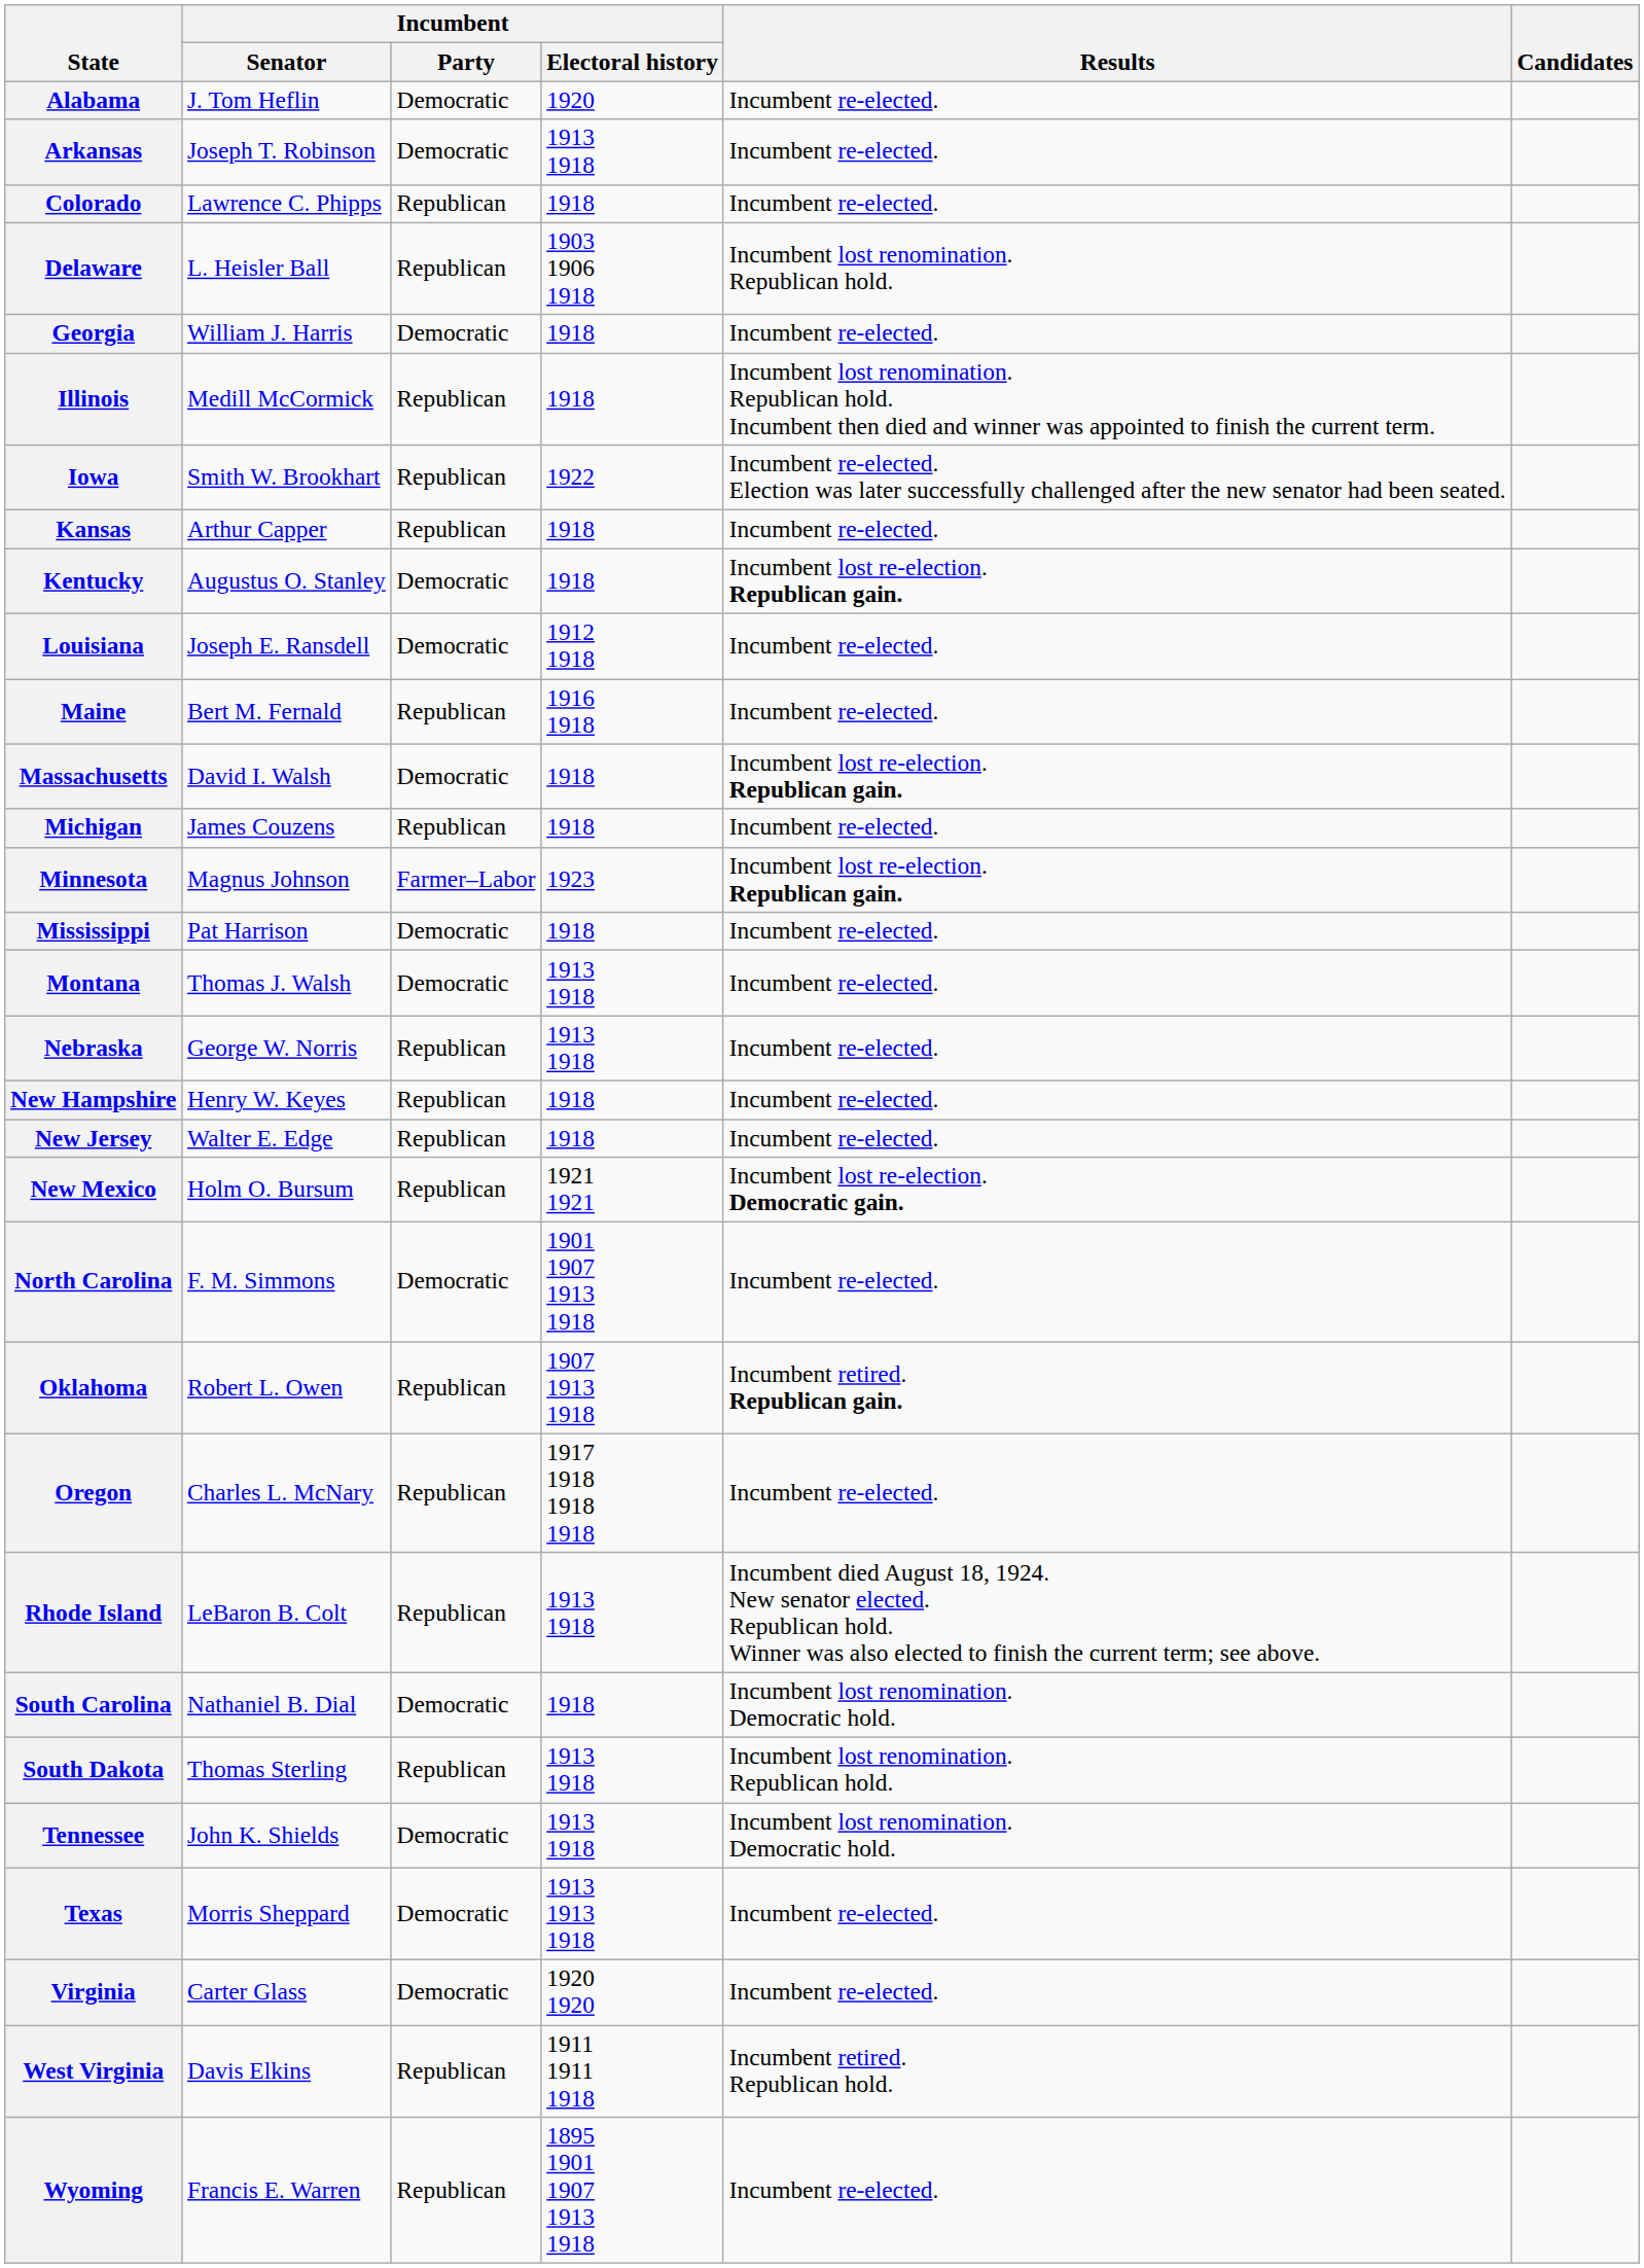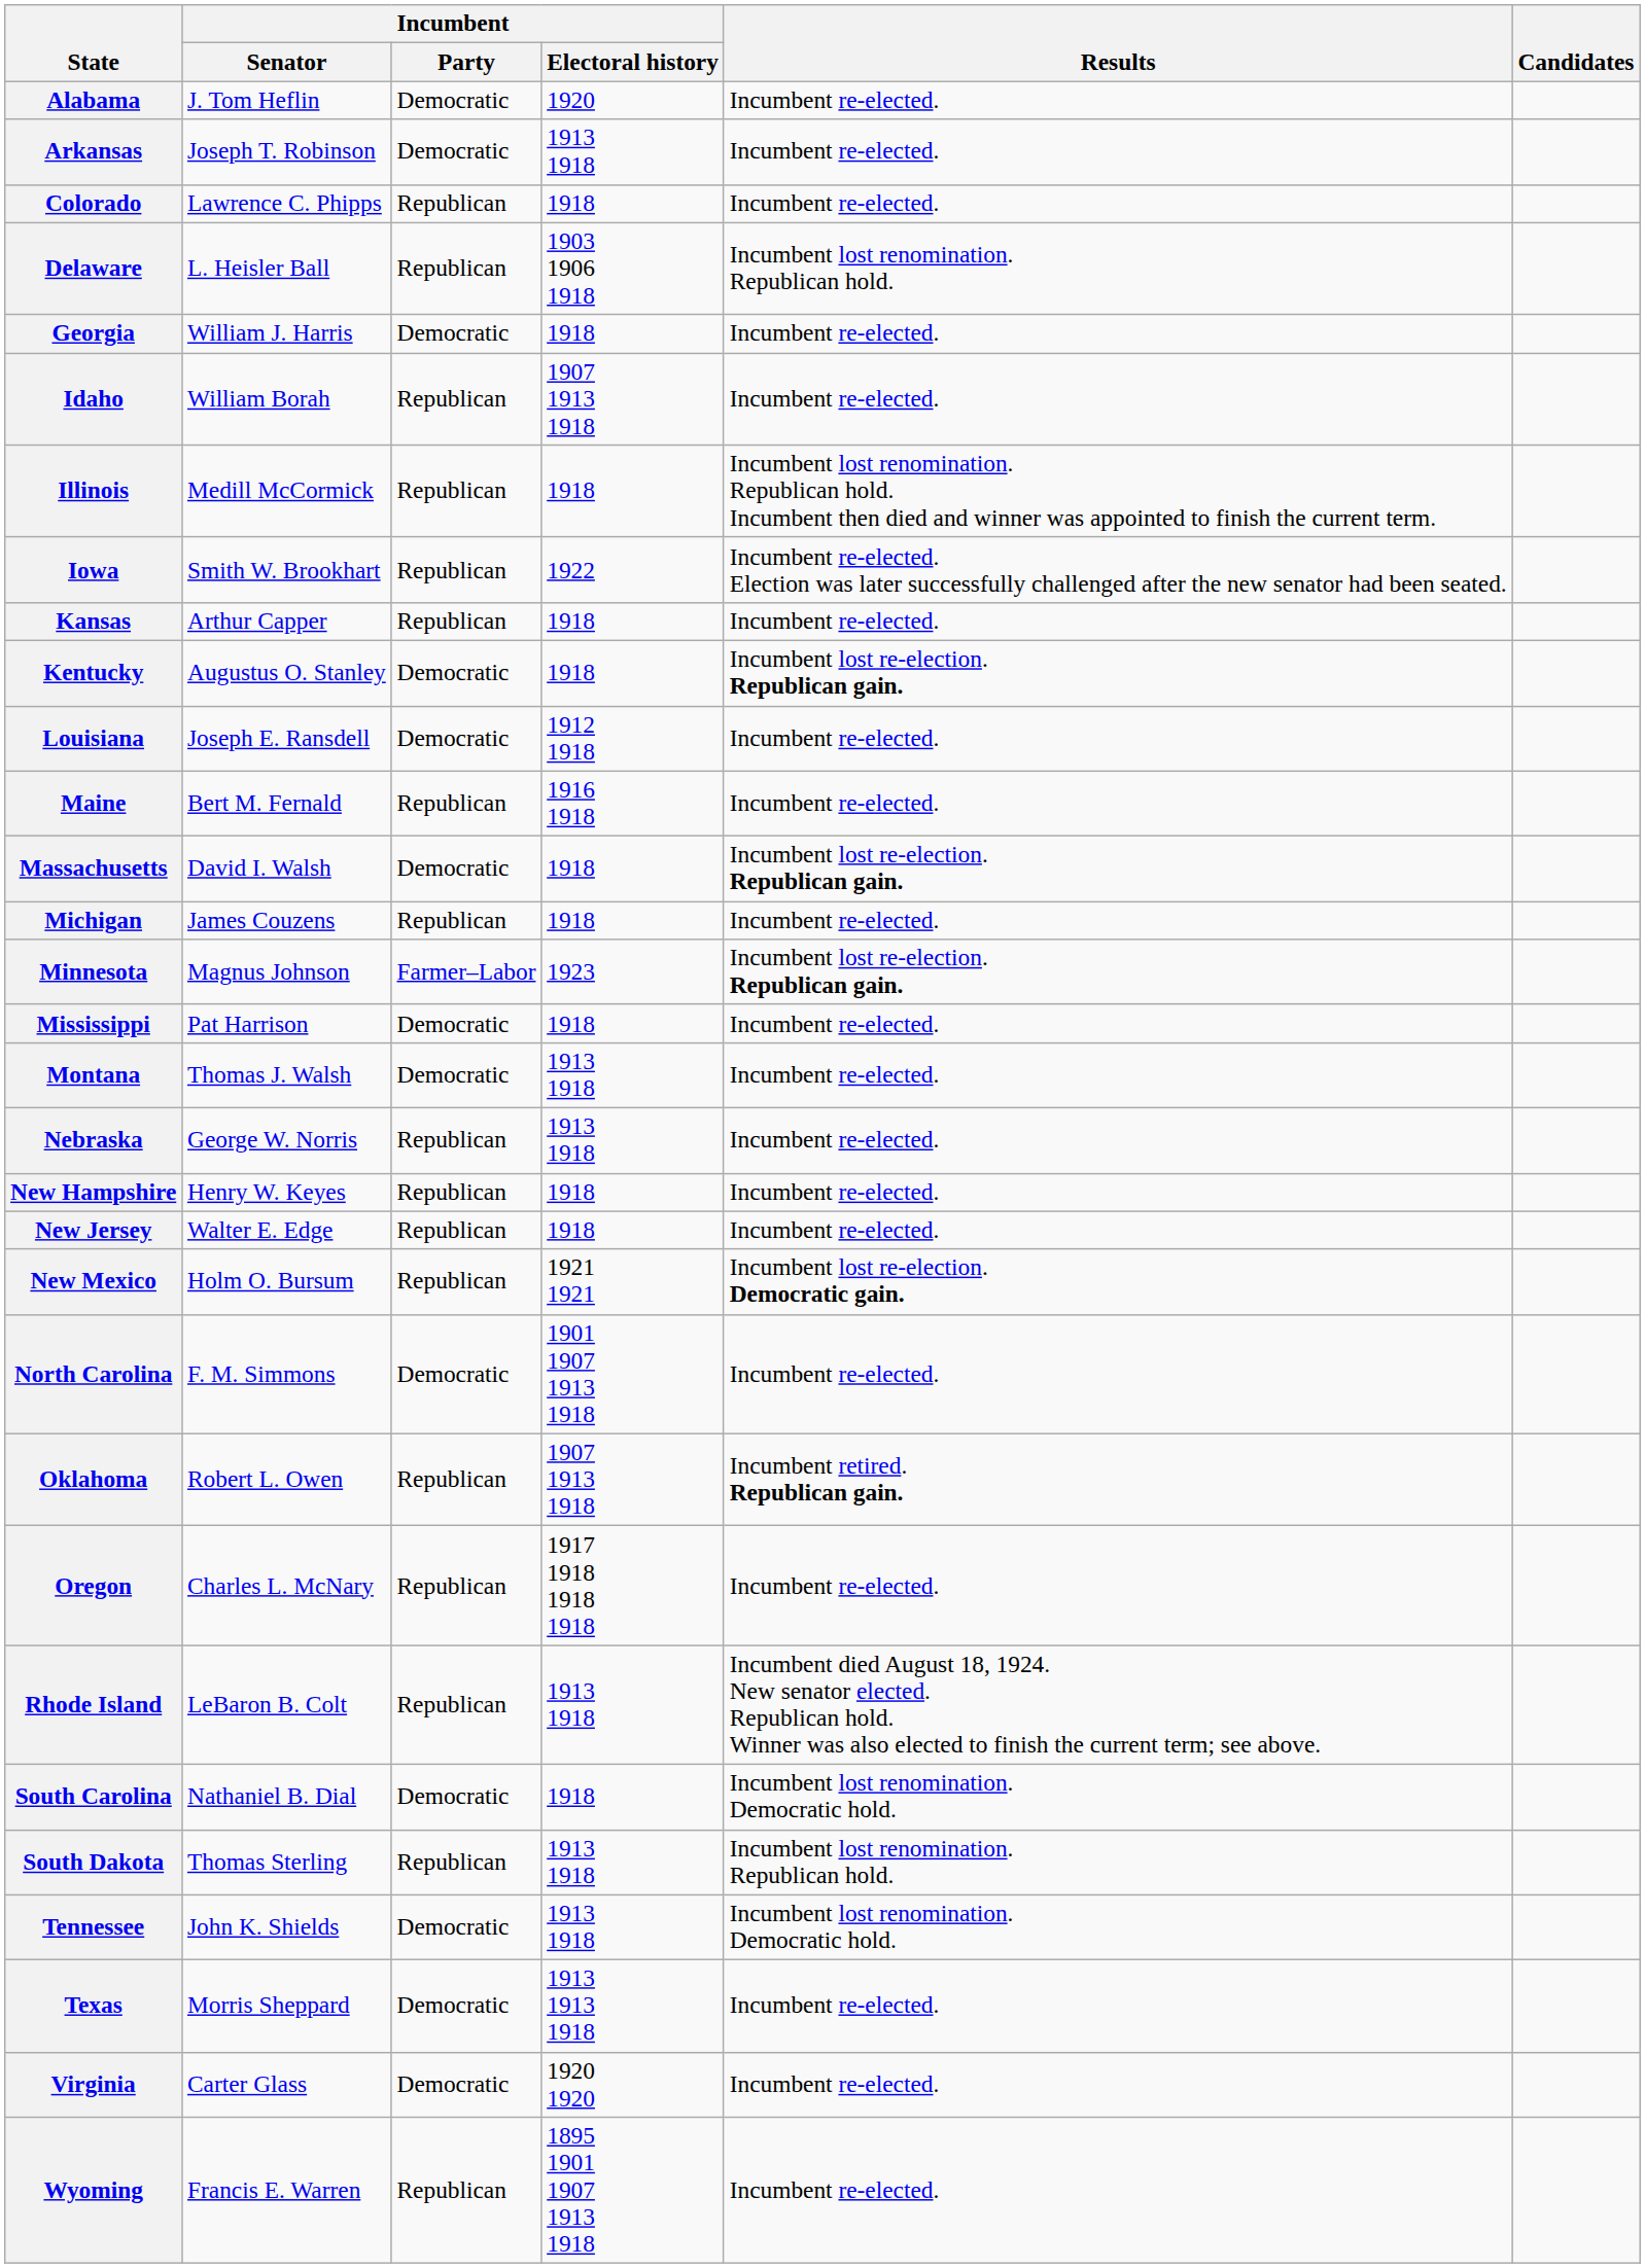+ row: Idaho | William Borah | Republican | 1907 1913 1918 | Incumbent re-elected.
- row: West Virginia | Davis Elkins | Republican | 1911 1911 1918 | Incumbent retired. Republican hold.
